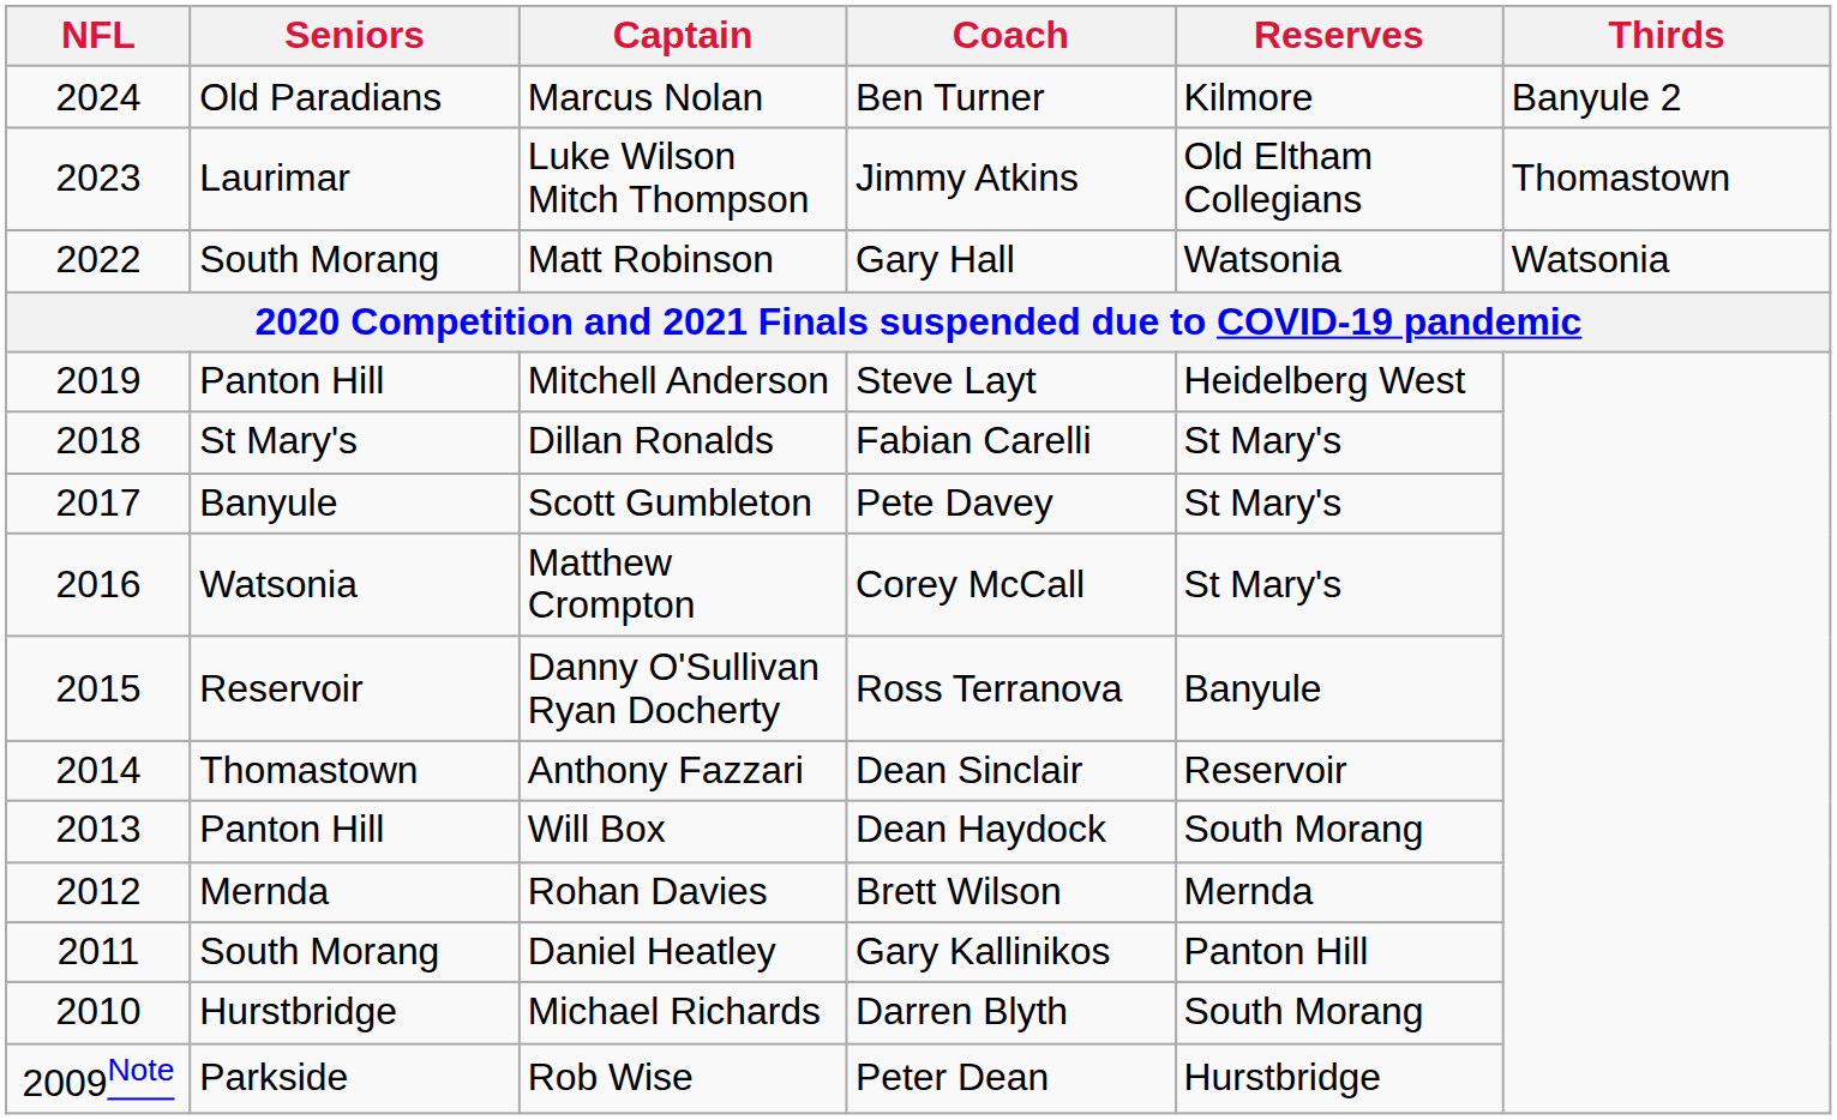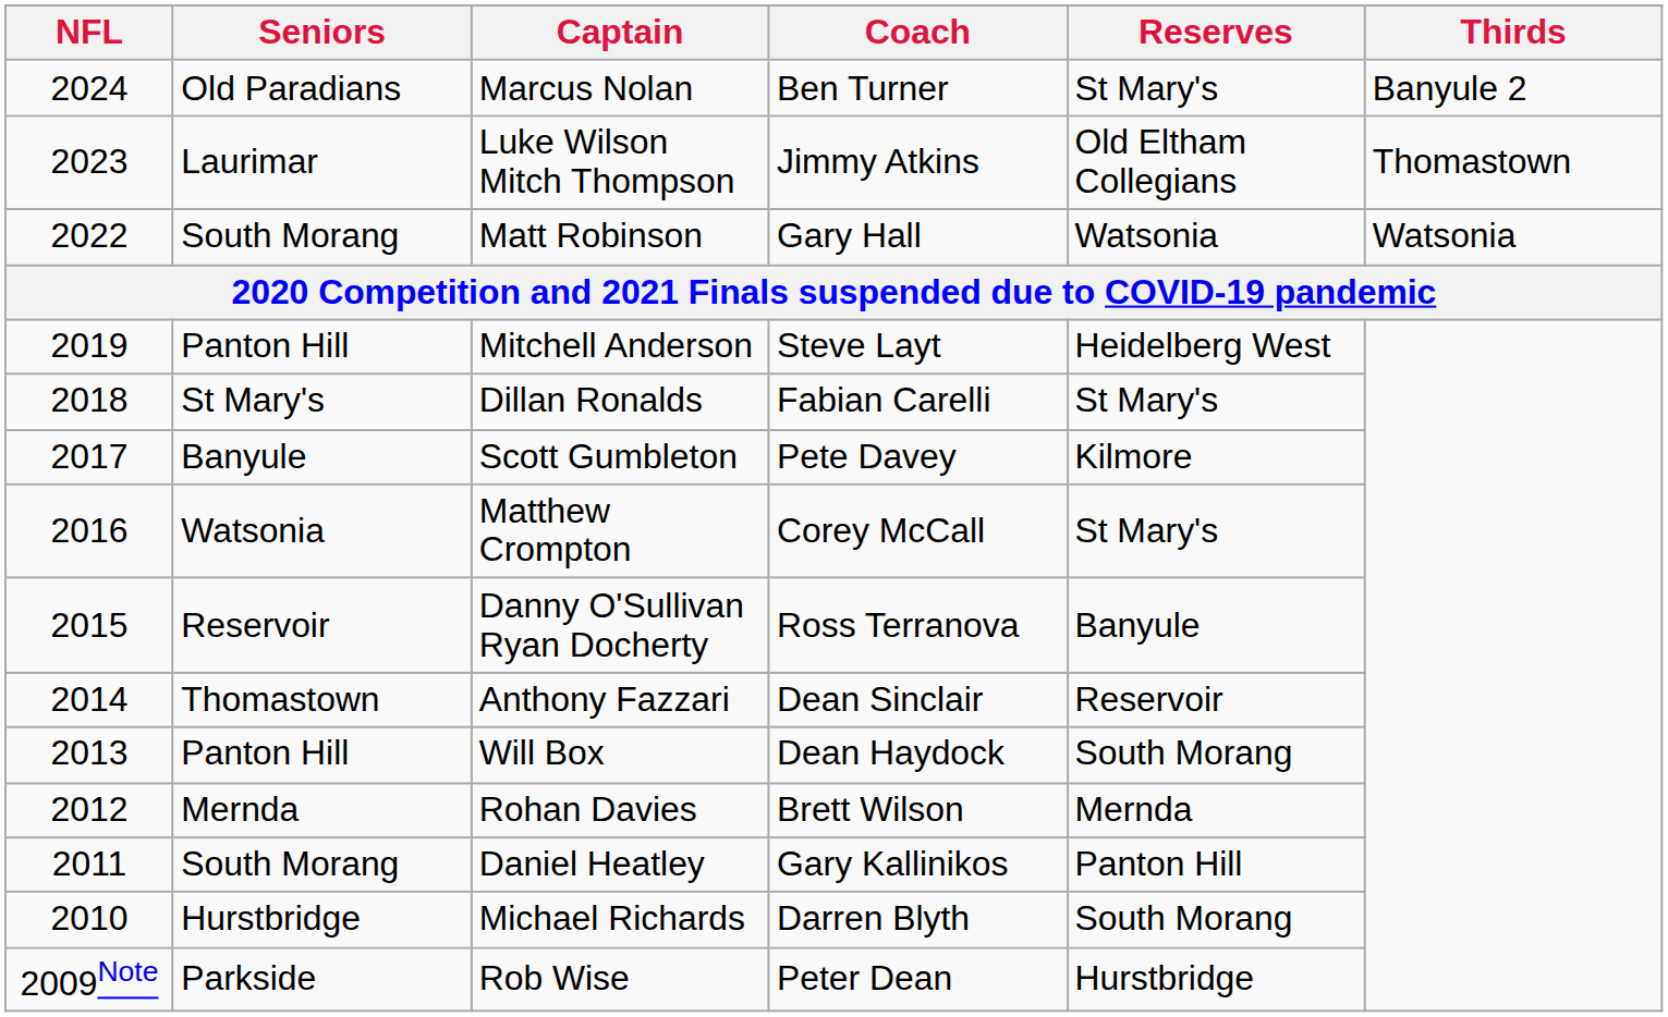Marcus Nolan | Reserves: Kilmore -> St Mary's
Scott Gumbleton | Reserves: St Mary's -> Kilmore
